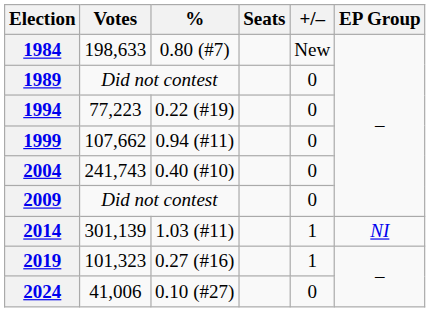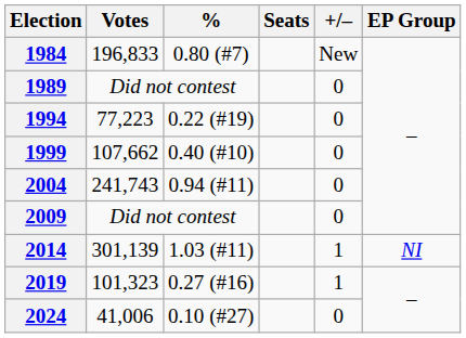1984 | Votes: 198,633 -> 196,833
1999 | %: 0.94 (#11) -> 0.40 (#10)
2004 | %: 0.40 (#10) -> 0.94 (#11)
